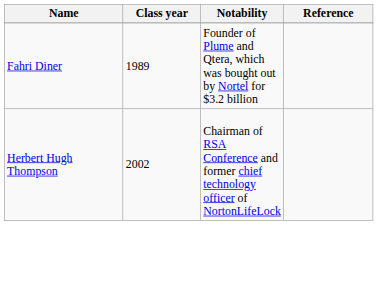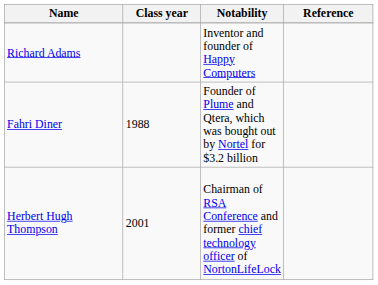+ row: Richard Adams | Inventor and founder of Happy Computers
Fahri Diner | Class year: 1989 -> 1988
Herbert Hugh Thompson | Class year: 2002 -> 2001
